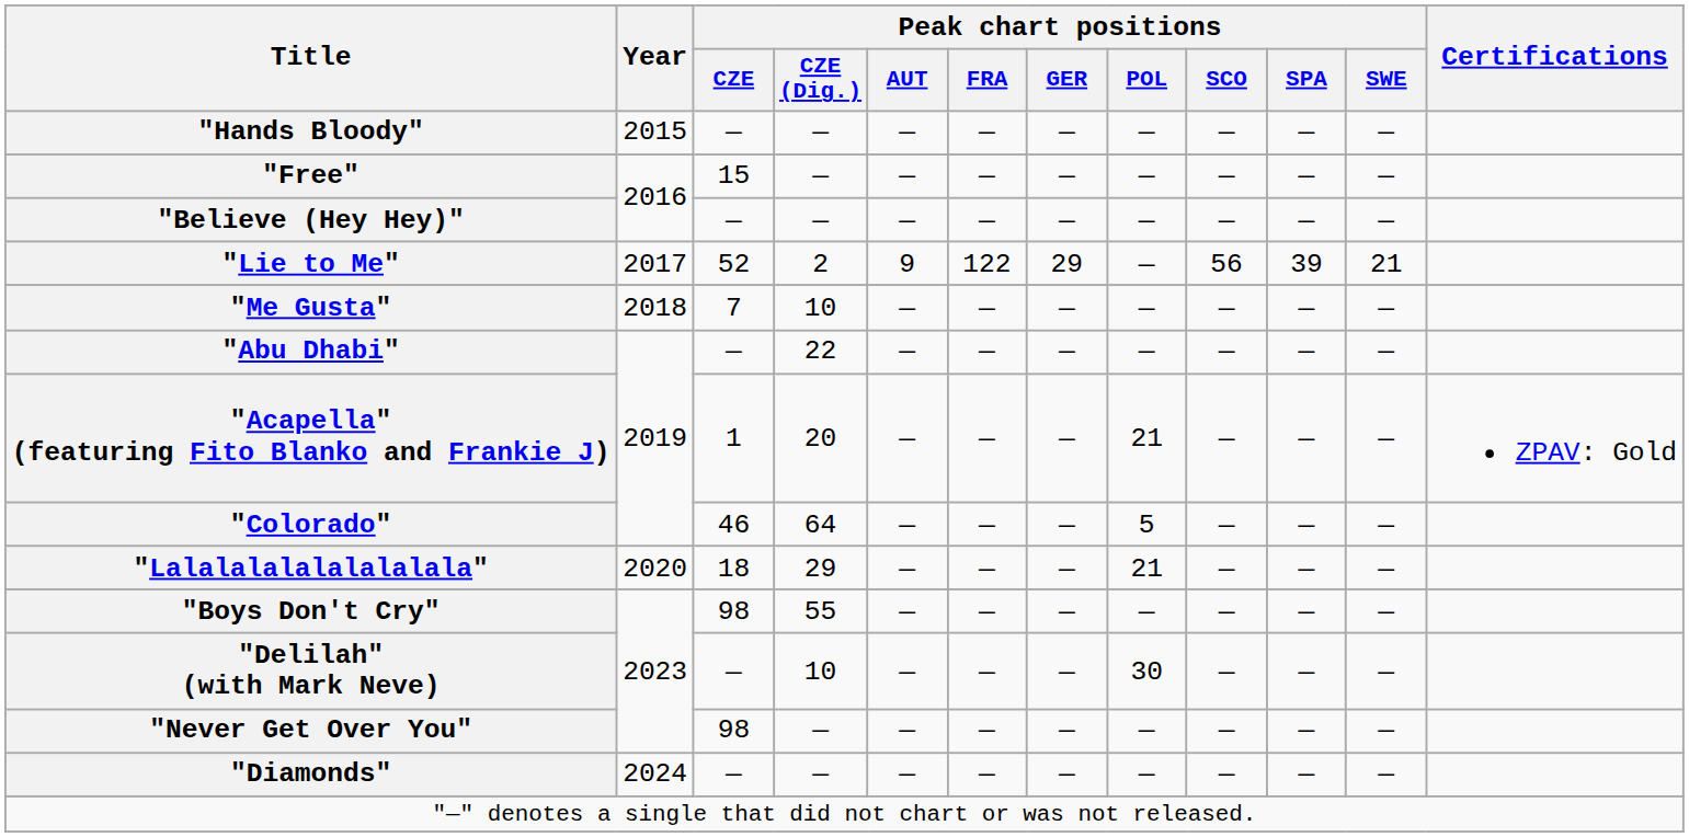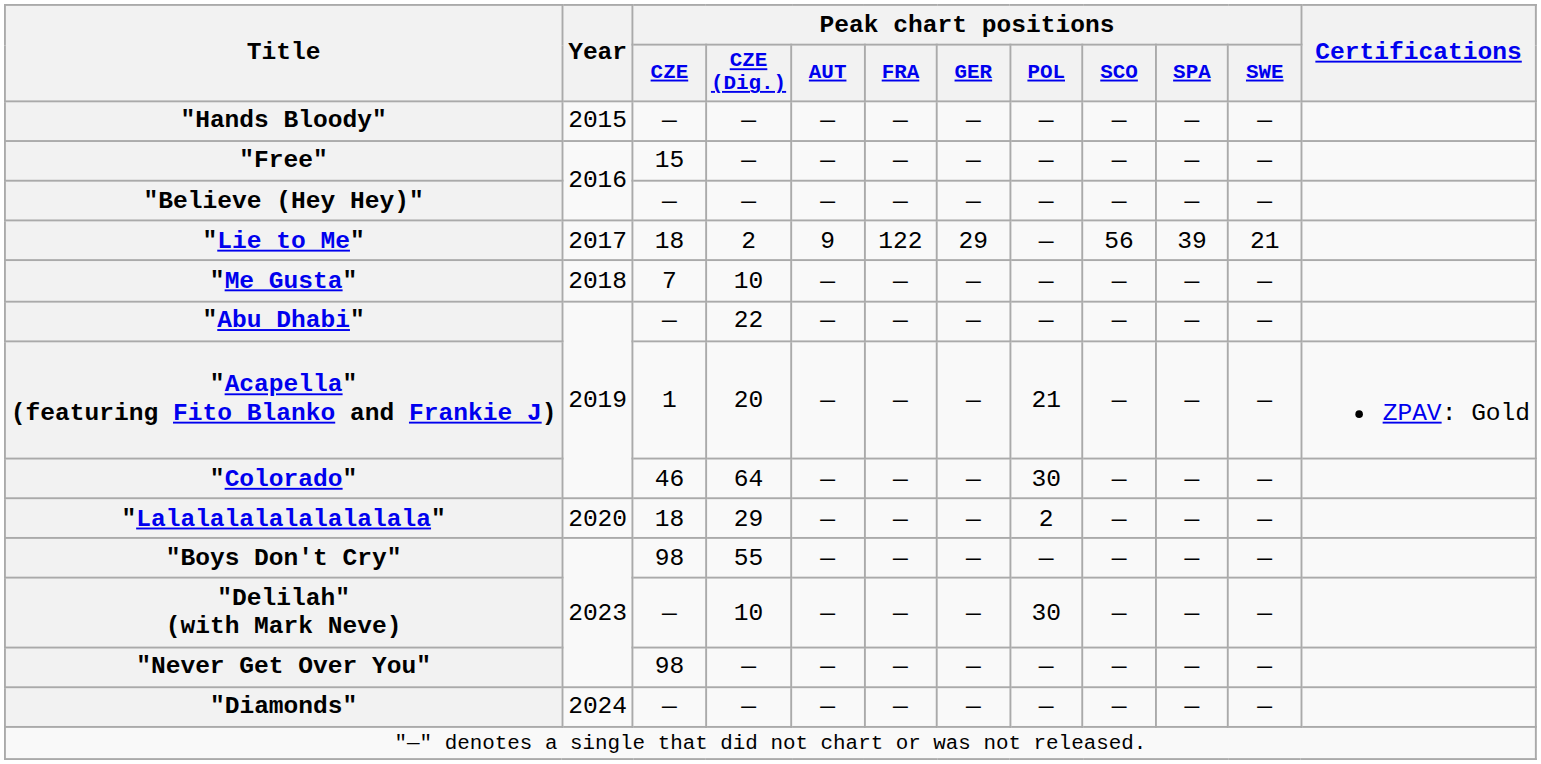"Lie to Me" | Peak chart positions / CZE: 52 -> 18
"Colorado" | Peak chart positions / POL: 5 -> 30
"Lalalalalalalalalala" | Peak chart positions / POL: 21 -> 2
